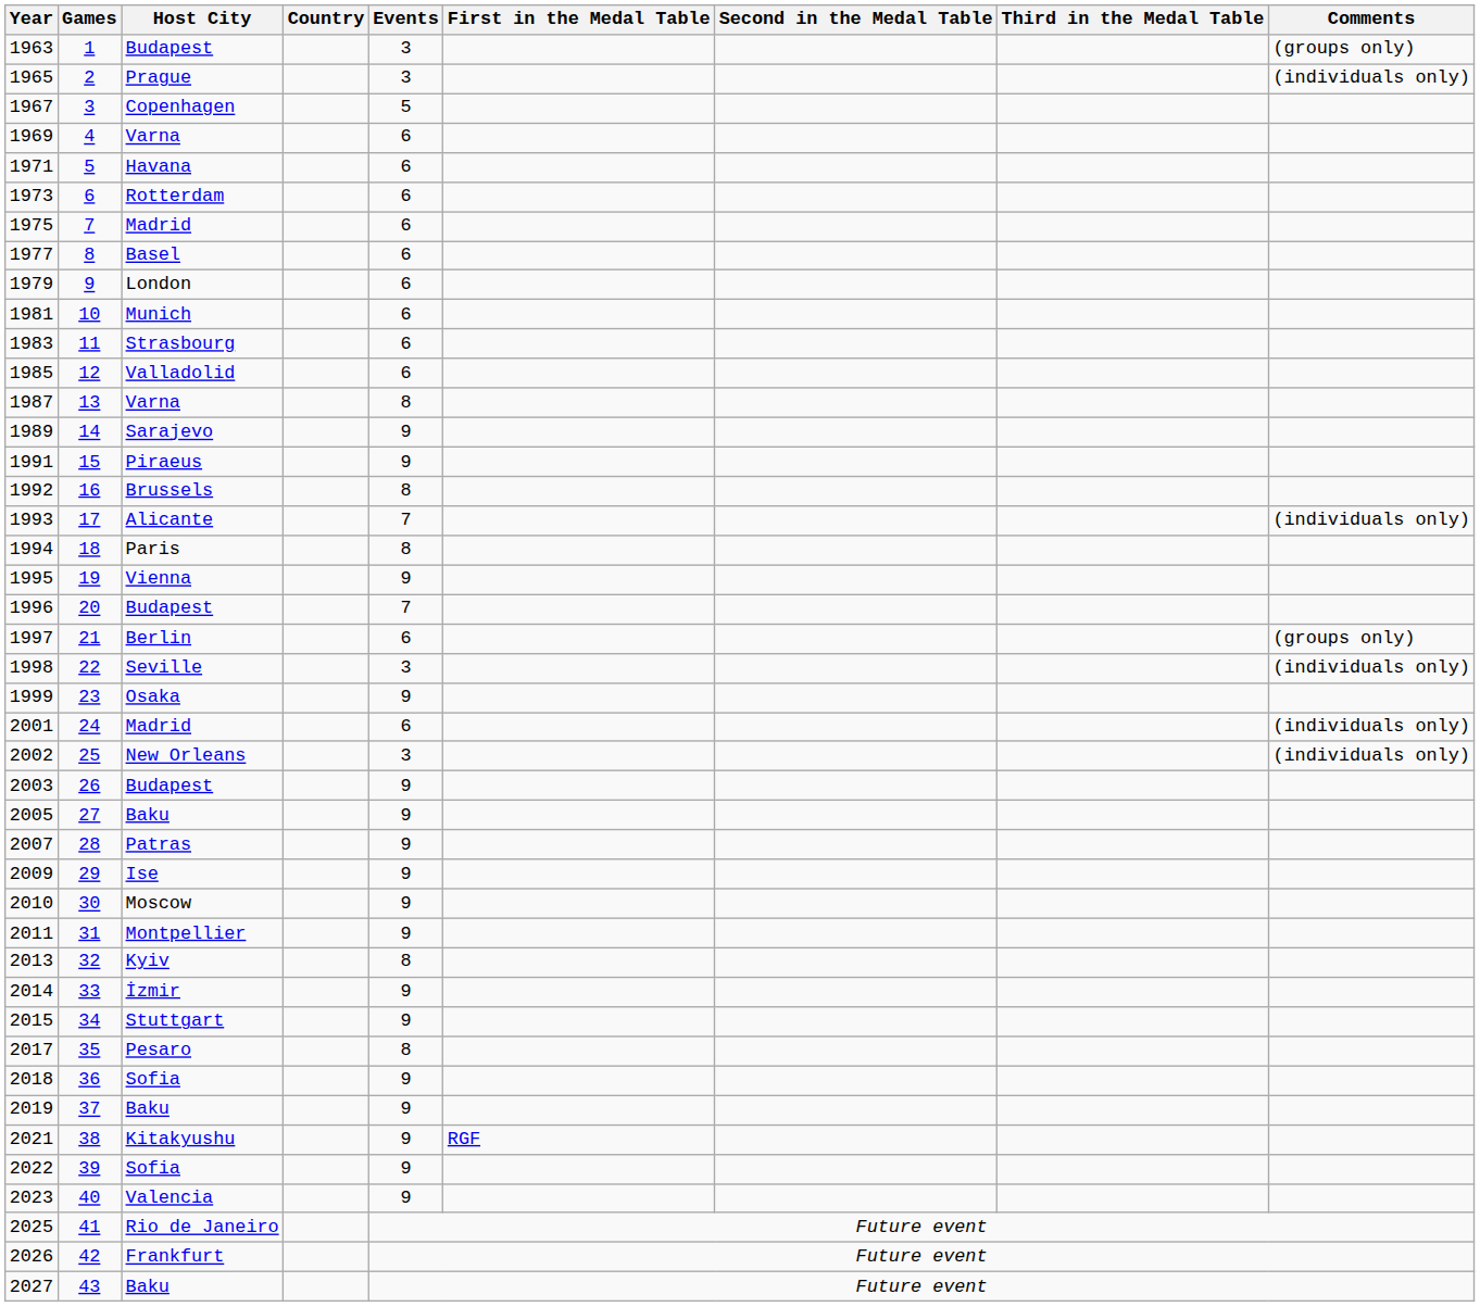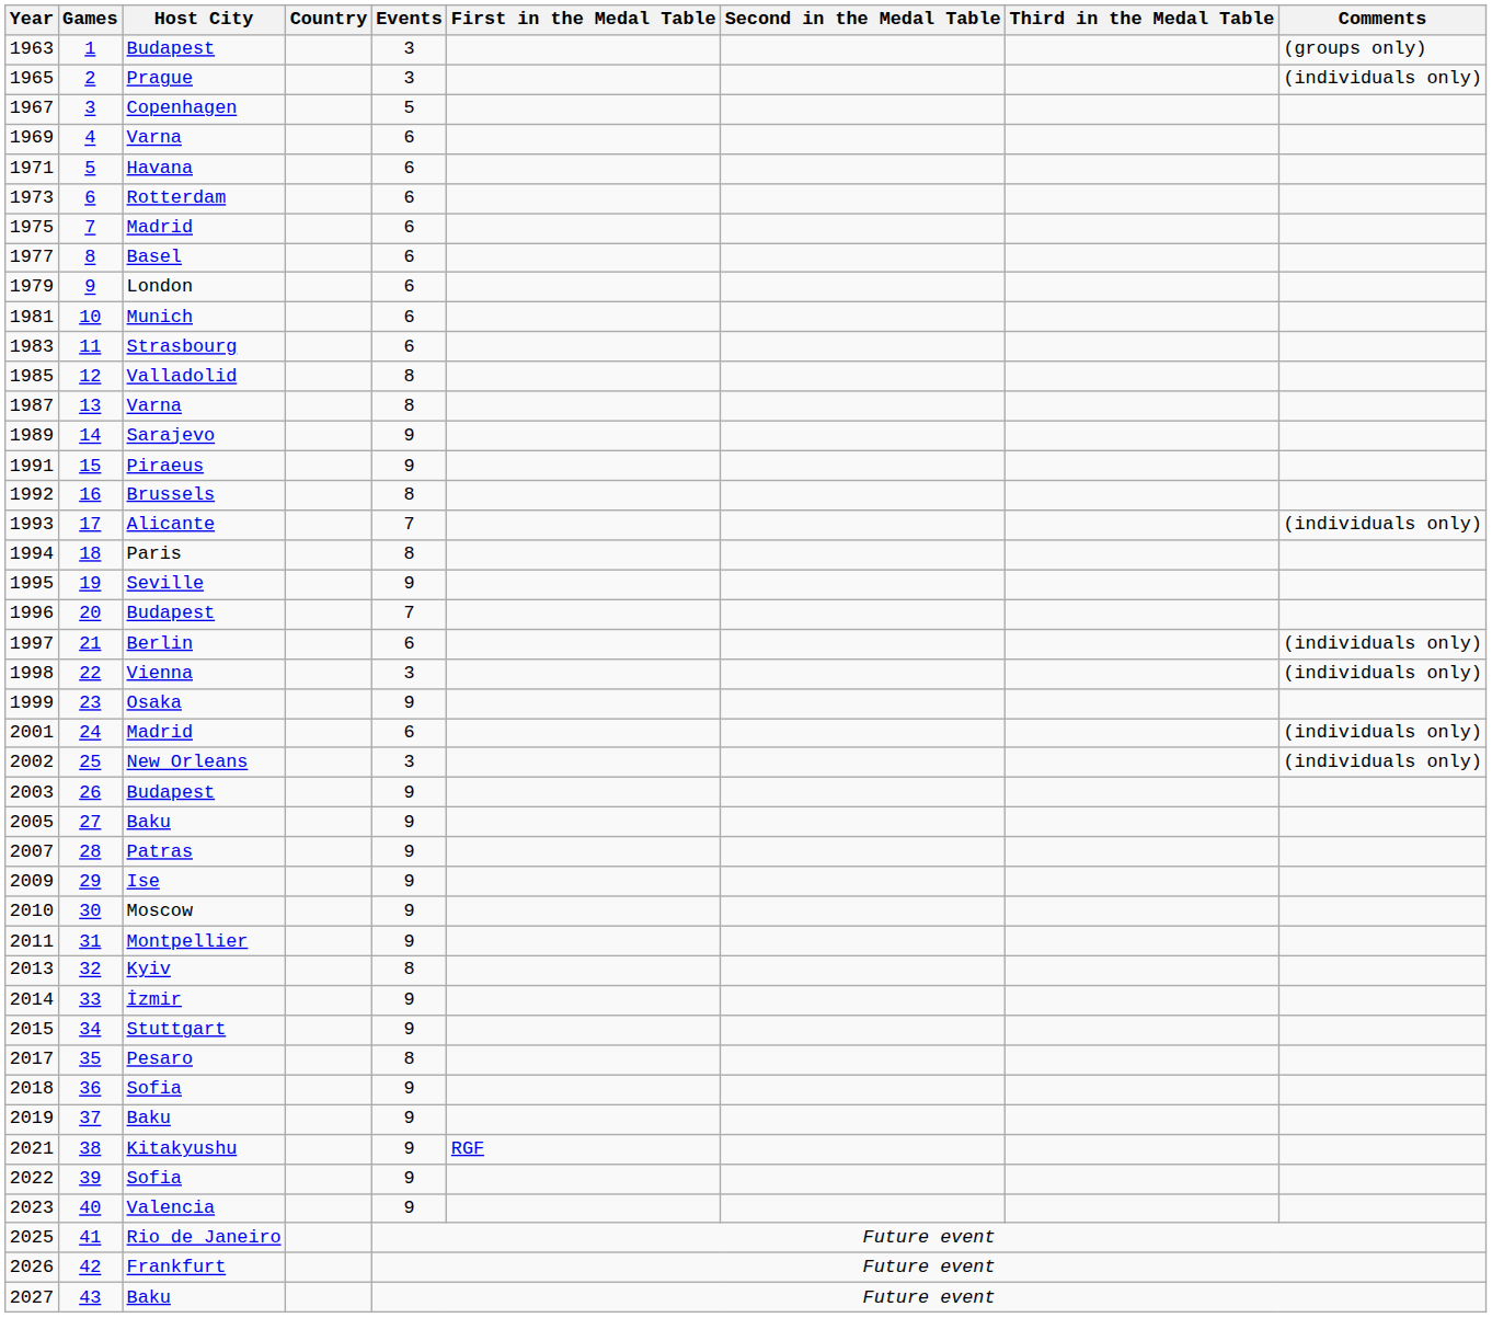1985 | Events: 6 -> 8
1995 | Host City: Vienna -> Seville
1997 | Comments: (groups only) -> (individuals only)
1998 | Host City: Seville -> Vienna
